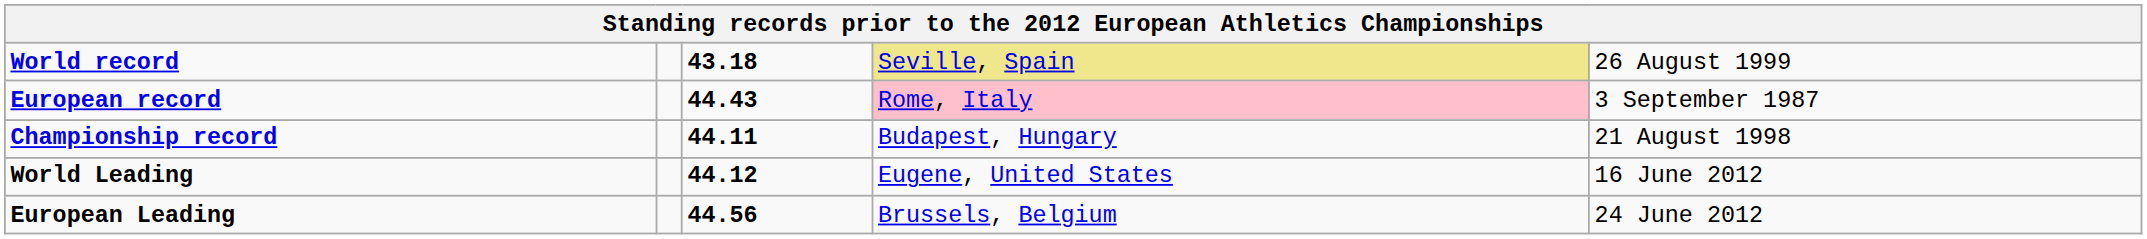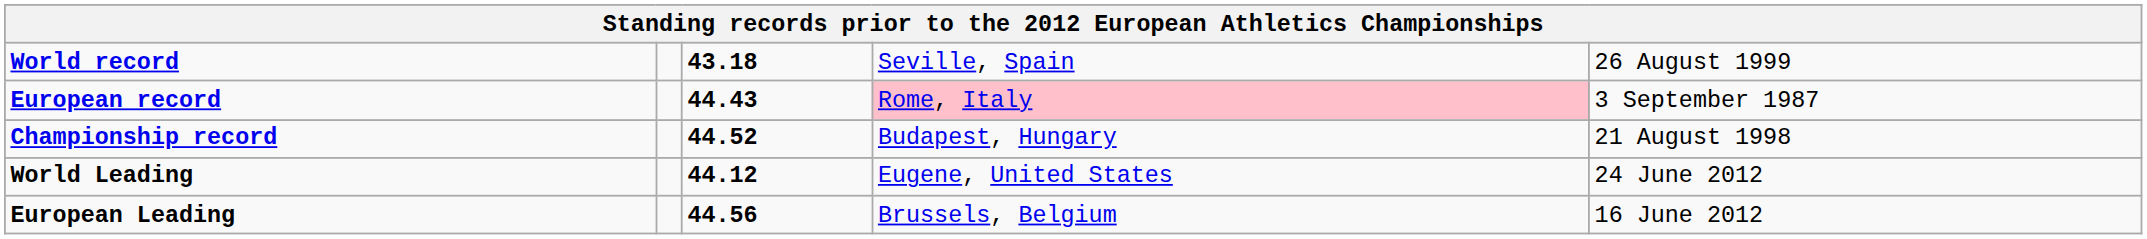World record | column 4: khaki background -> no background
Championship record | column 3: 44.11 -> 44.52
World Leading | column 5: 16 June 2012 -> 24 June 2012
European Leading | column 5: 24 June 2012 -> 16 June 2012
